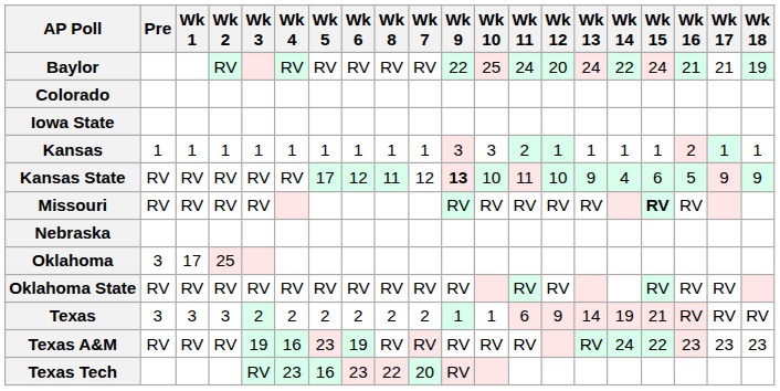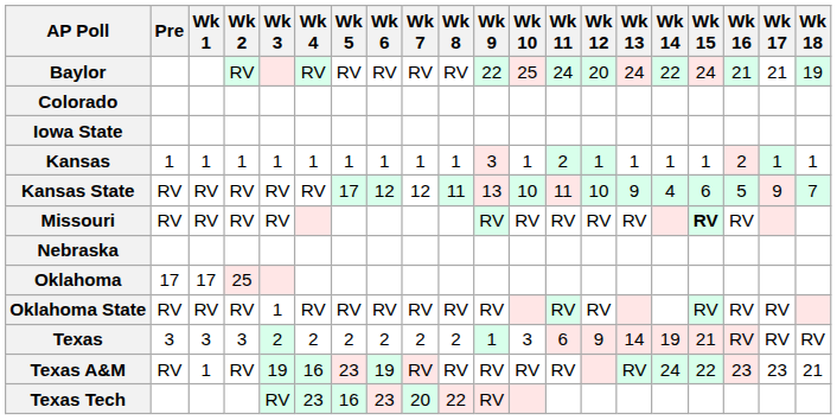columns swapped: Wk 7 <-> Wk 8
Kansas | Wk 10: 3 -> 1
Kansas State | Wk 9: bold -> normal
Kansas State | Wk 18: 9 -> 7
Oklahoma | Pre: 3 -> 17
Oklahoma State | Wk 3: RV -> 1
Texas | Wk 10: 1 -> 3
Texas A&M | Wk 1: RV -> 1
Texas A&M | Wk 18: 23 -> 21
